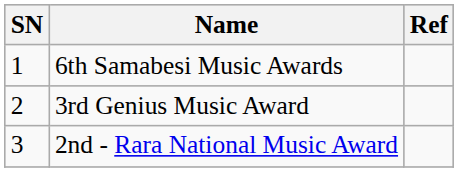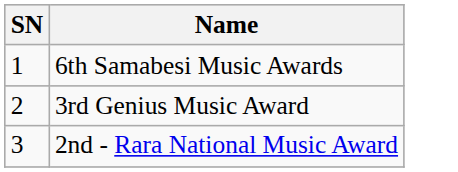- column: Ref
